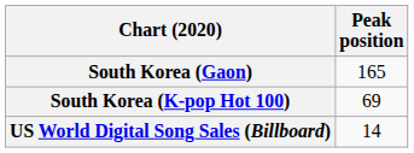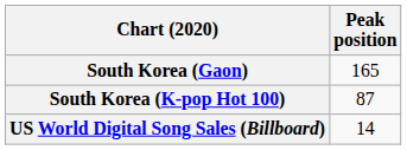South Korea (K-pop Hot 100) | Peak position: 69 -> 87
